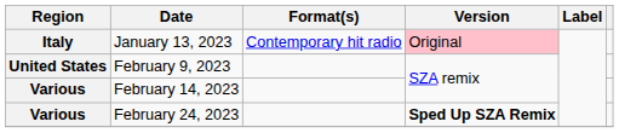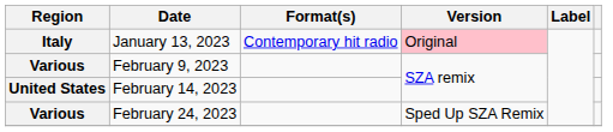February 9, 2023 | Region: United States -> Various
February 14, 2023 | Region: Various -> United States
February 24, 2023 | Version: bold -> normal
